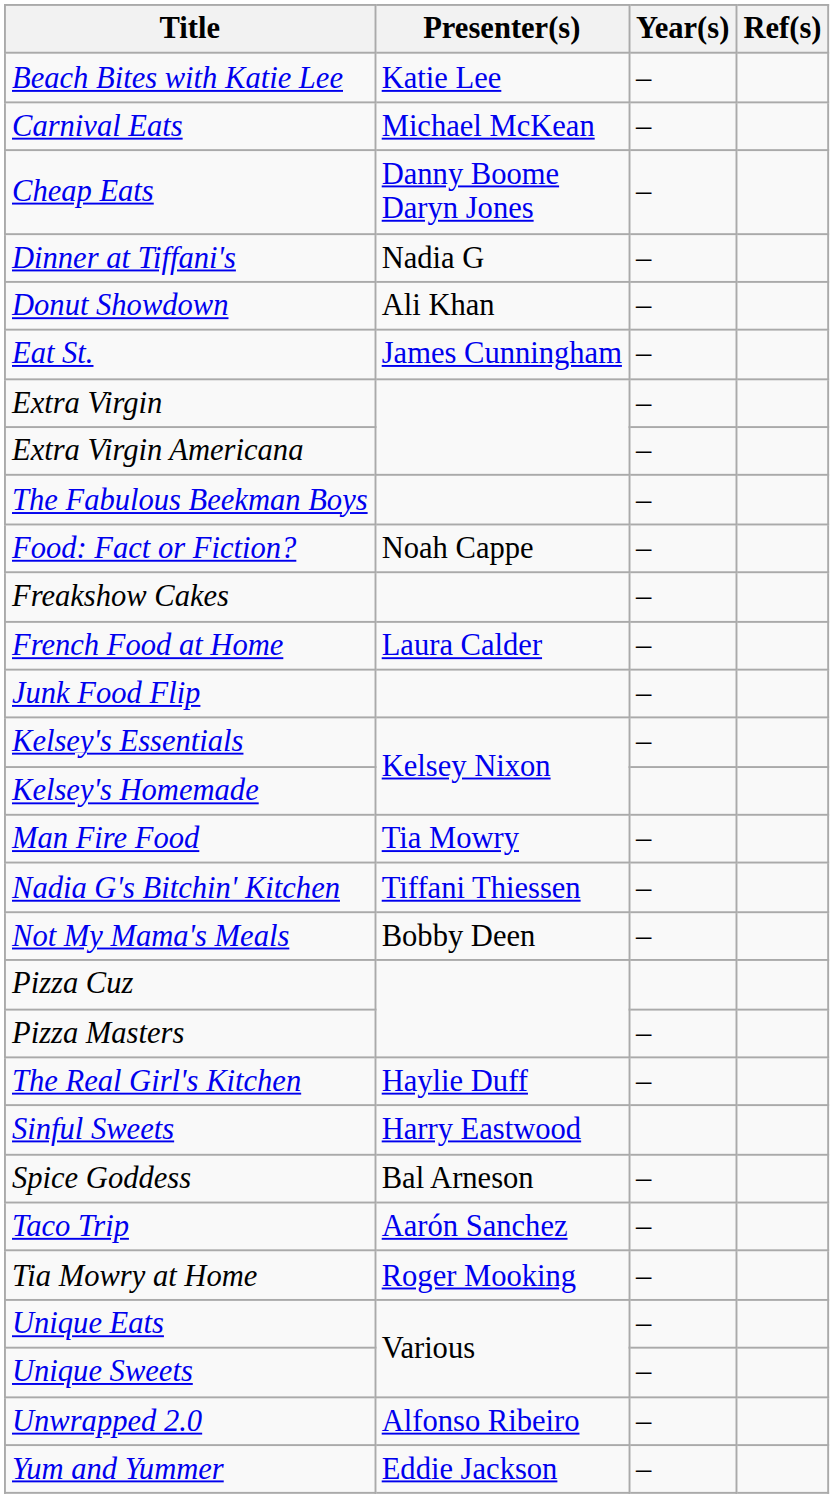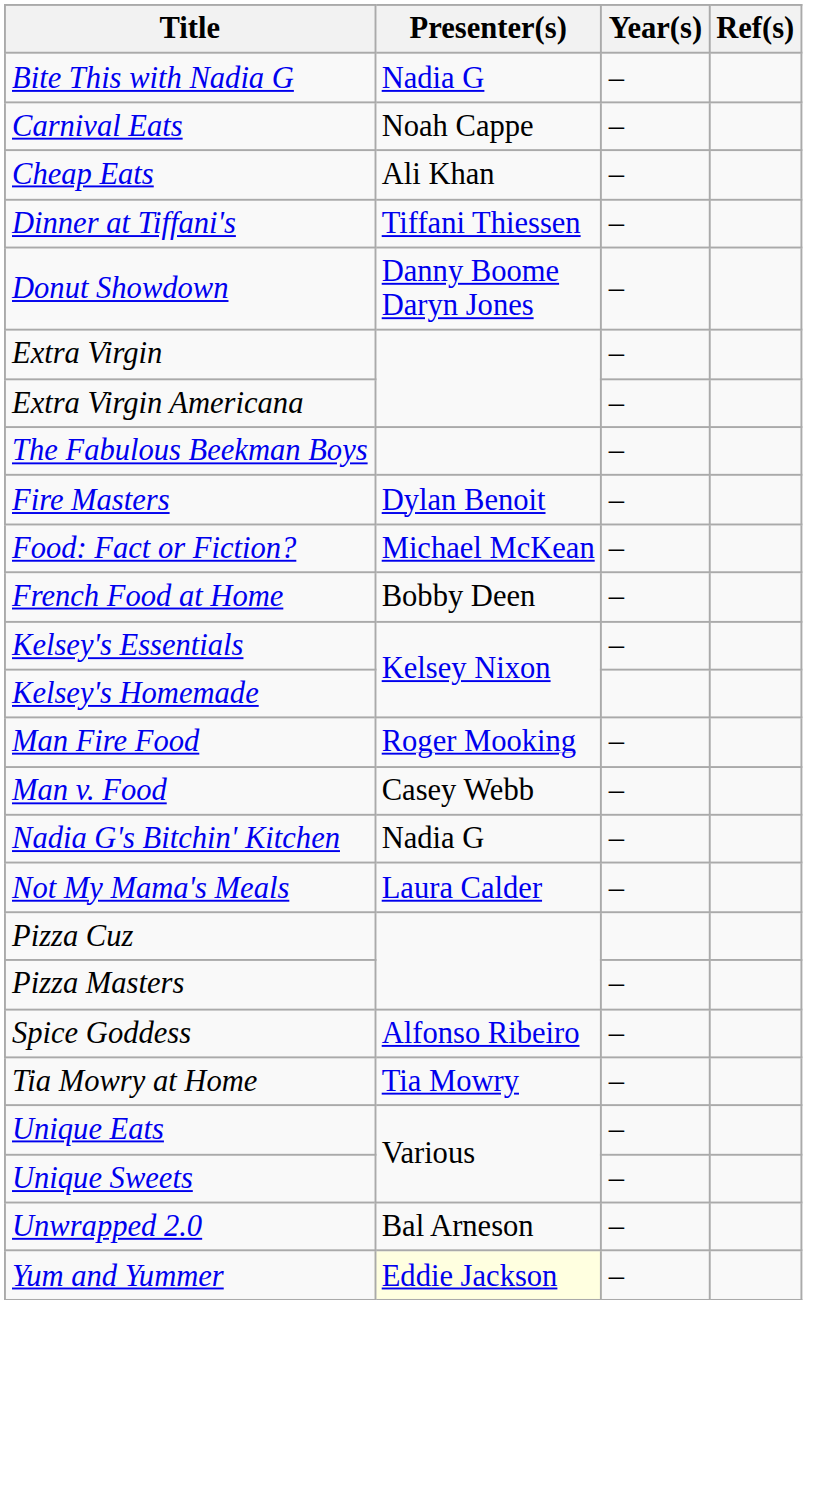- row: Beach Bites with Katie Lee | Katie Lee | –
+ row: Bite This with Nadia G | Nadia G | –
Carnival Eats | Presenter(s): Michael McKean -> Noah Cappe
Cheap Eats | Presenter(s): Danny Boome Daryn Jones -> Ali Khan
Dinner at Tiffani's | Presenter(s): Nadia G -> Tiffani Thiessen
Donut Showdown | Presenter(s): Ali Khan -> Danny Boome Daryn Jones
- row: Eat St. | James Cunningham | –
+ row: Fire Masters | Dylan Benoit | –
Food: Fact or Fiction? | Presenter(s): Noah Cappe -> Michael McKean
- row: Freakshow Cakes | –
French Food at Home | Presenter(s): Laura Calder -> Bobby Deen
- row: Junk Food Flip | –
Man Fire Food | Presenter(s): Tia Mowry -> Roger Mooking
+ row: Man v. Food | Casey Webb | –
Nadia G's Bitchin' Kitchen | Presenter(s): Tiffani Thiessen -> Nadia G
Not My Mama's Meals | Presenter(s): Bobby Deen -> Laura Calder
- row: The Real Girl's Kitchen | Haylie Duff | –
- row: Sinful Sweets | Harry Eastwood
Spice Goddess | Presenter(s): Bal Arneson -> Alfonso Ribeiro
- row: Taco Trip | Aarón Sanchez | –
Tia Mowry at Home | Presenter(s): Roger Mooking -> Tia Mowry
Unwrapped 2.0 | Presenter(s): Alfonso Ribeiro -> Bal Arneson
Yum and Yummer | Presenter(s): no background -> lightyellow background
